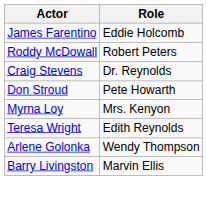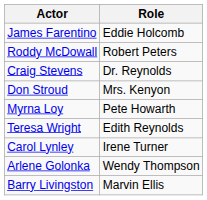Don Stroud | Role: Pete Howarth -> Mrs. Kenyon
Myrna Loy | Role: Mrs. Kenyon -> Pete Howarth
+ row: Carol Lynley | Irene Turner
